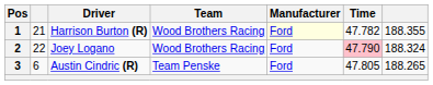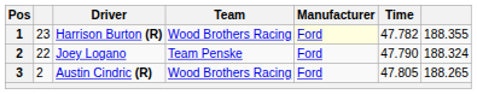Harrison Burton (R) | column 2: 21 -> 23
Joey Logano | Team: Wood Brothers Racing -> Team Penske
Joey Logano | Time: pink background -> no background
Austin Cindric (R) | column 2: 6 -> 2
Austin Cindric (R) | Team: Team Penske -> Wood Brothers Racing
